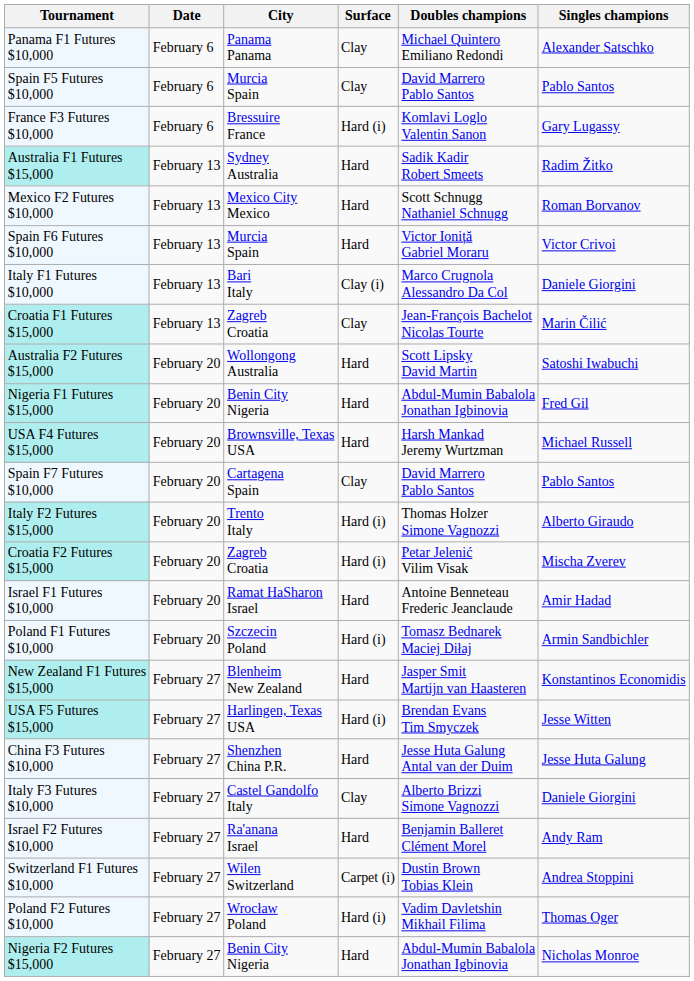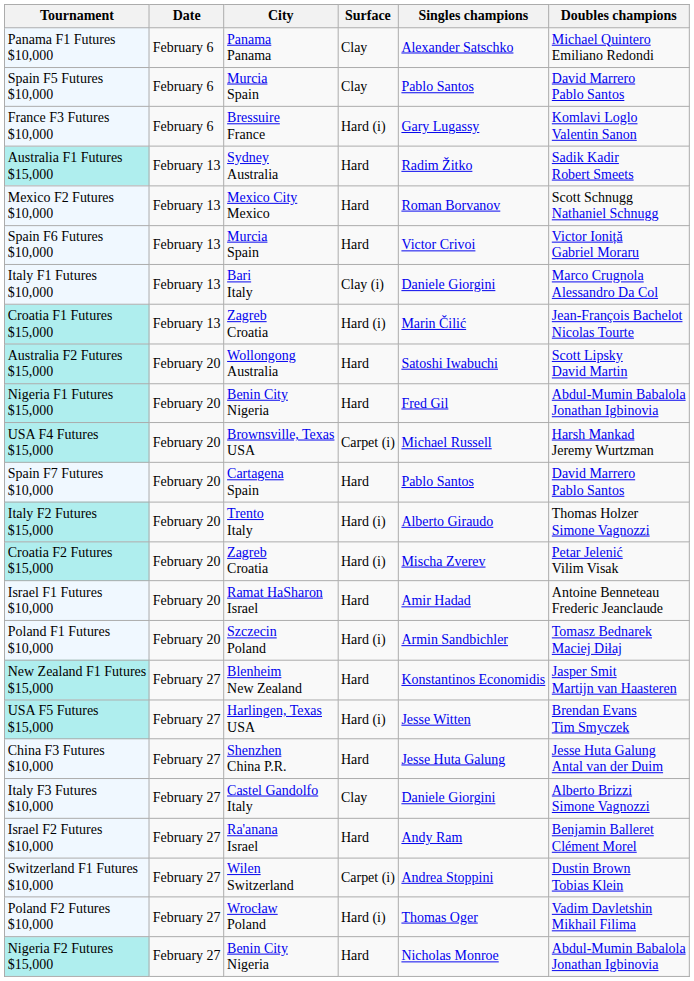columns swapped: Singles champions <-> Doubles champions
Croatia F1 Futures $15,000 | Surface: Clay -> Hard (i)
USA F4 Futures $15,000 | Surface: Hard -> Carpet (i)
Spain F7 Futures $10,000 | Surface: Clay -> Hard
